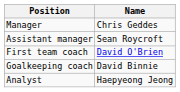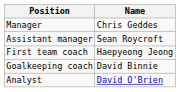First team coach | Name: David O'Brien -> Haepyeong Jeong
Analyst | Name: Haepyeong Jeong -> David O'Brien
